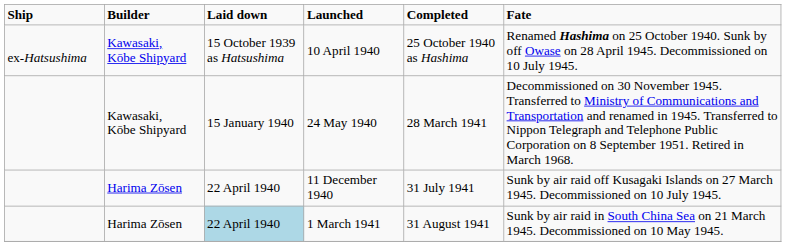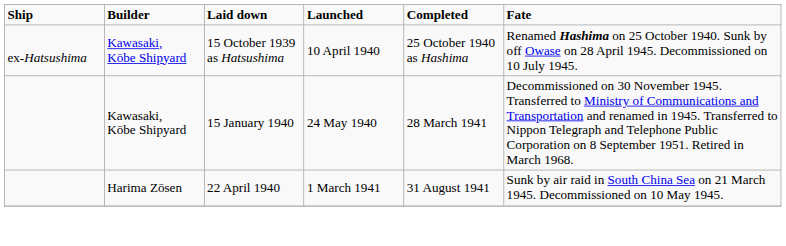- row: Harima Zōsen | 22 April 1940 | 11 December 1940 | 31 July 1941 | Sunk by air raid off Kusagaki Islands on 27 March 1945. Decommissioned on 10 July 1945.
1 March 1941 | Laid down: lightblue background -> no background
